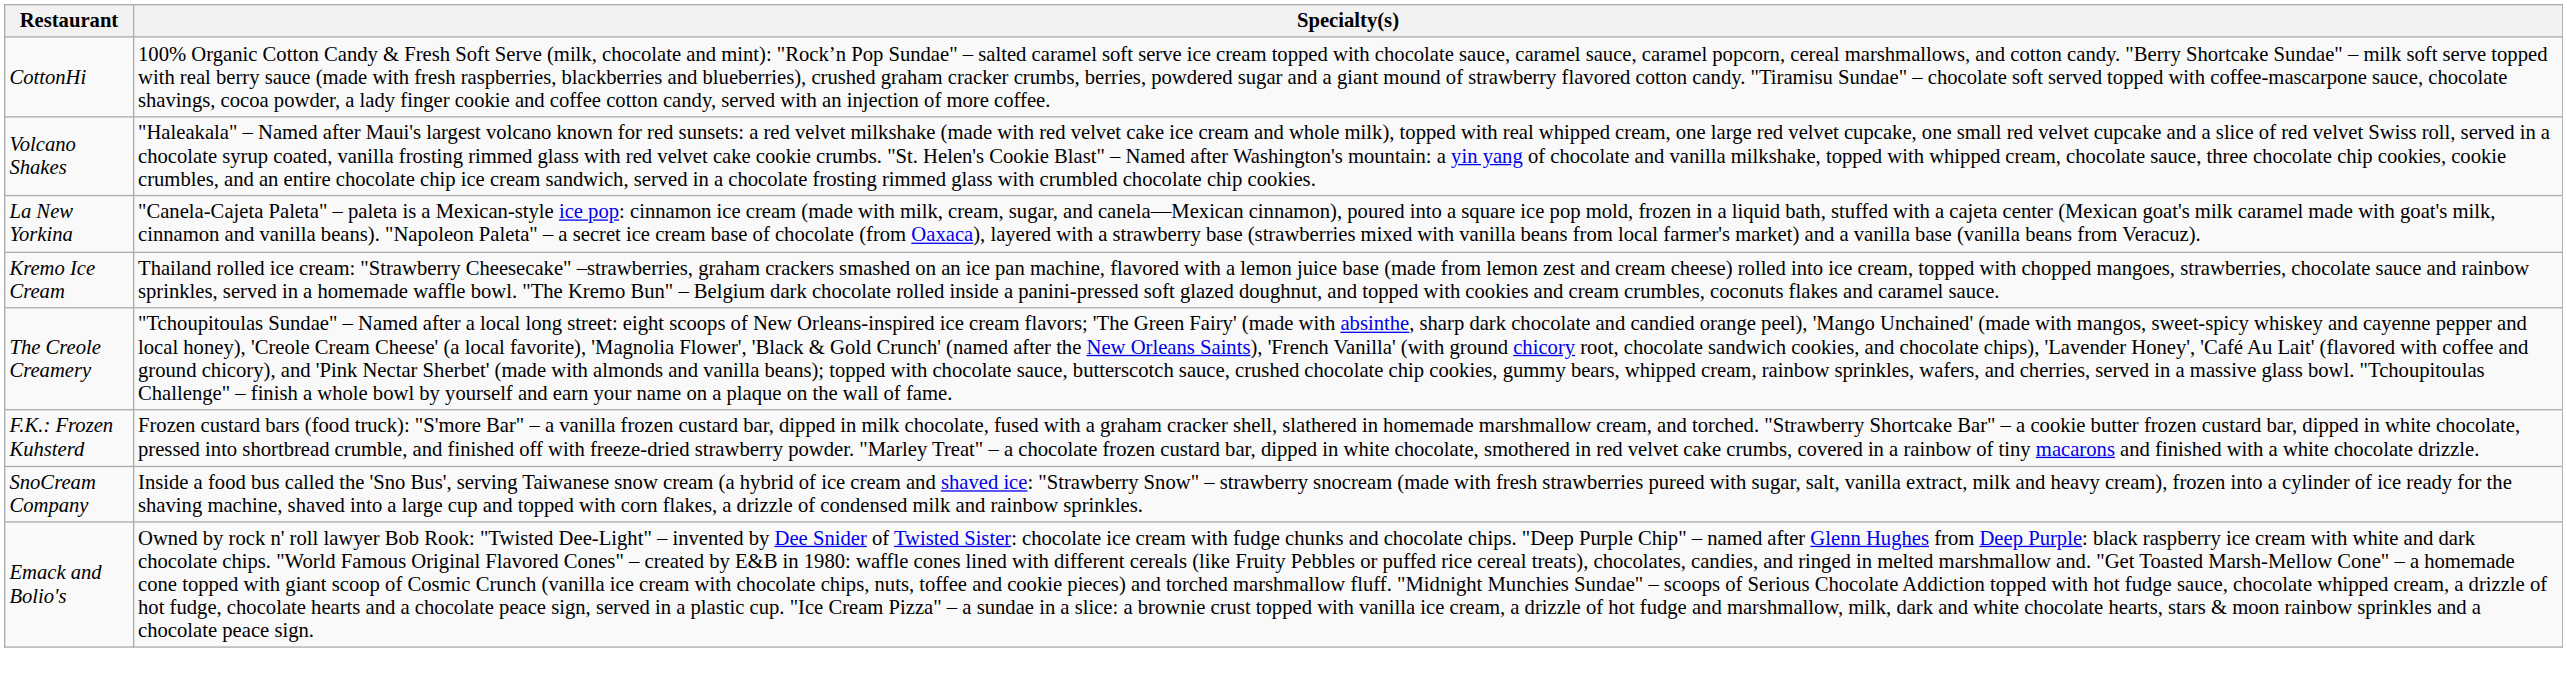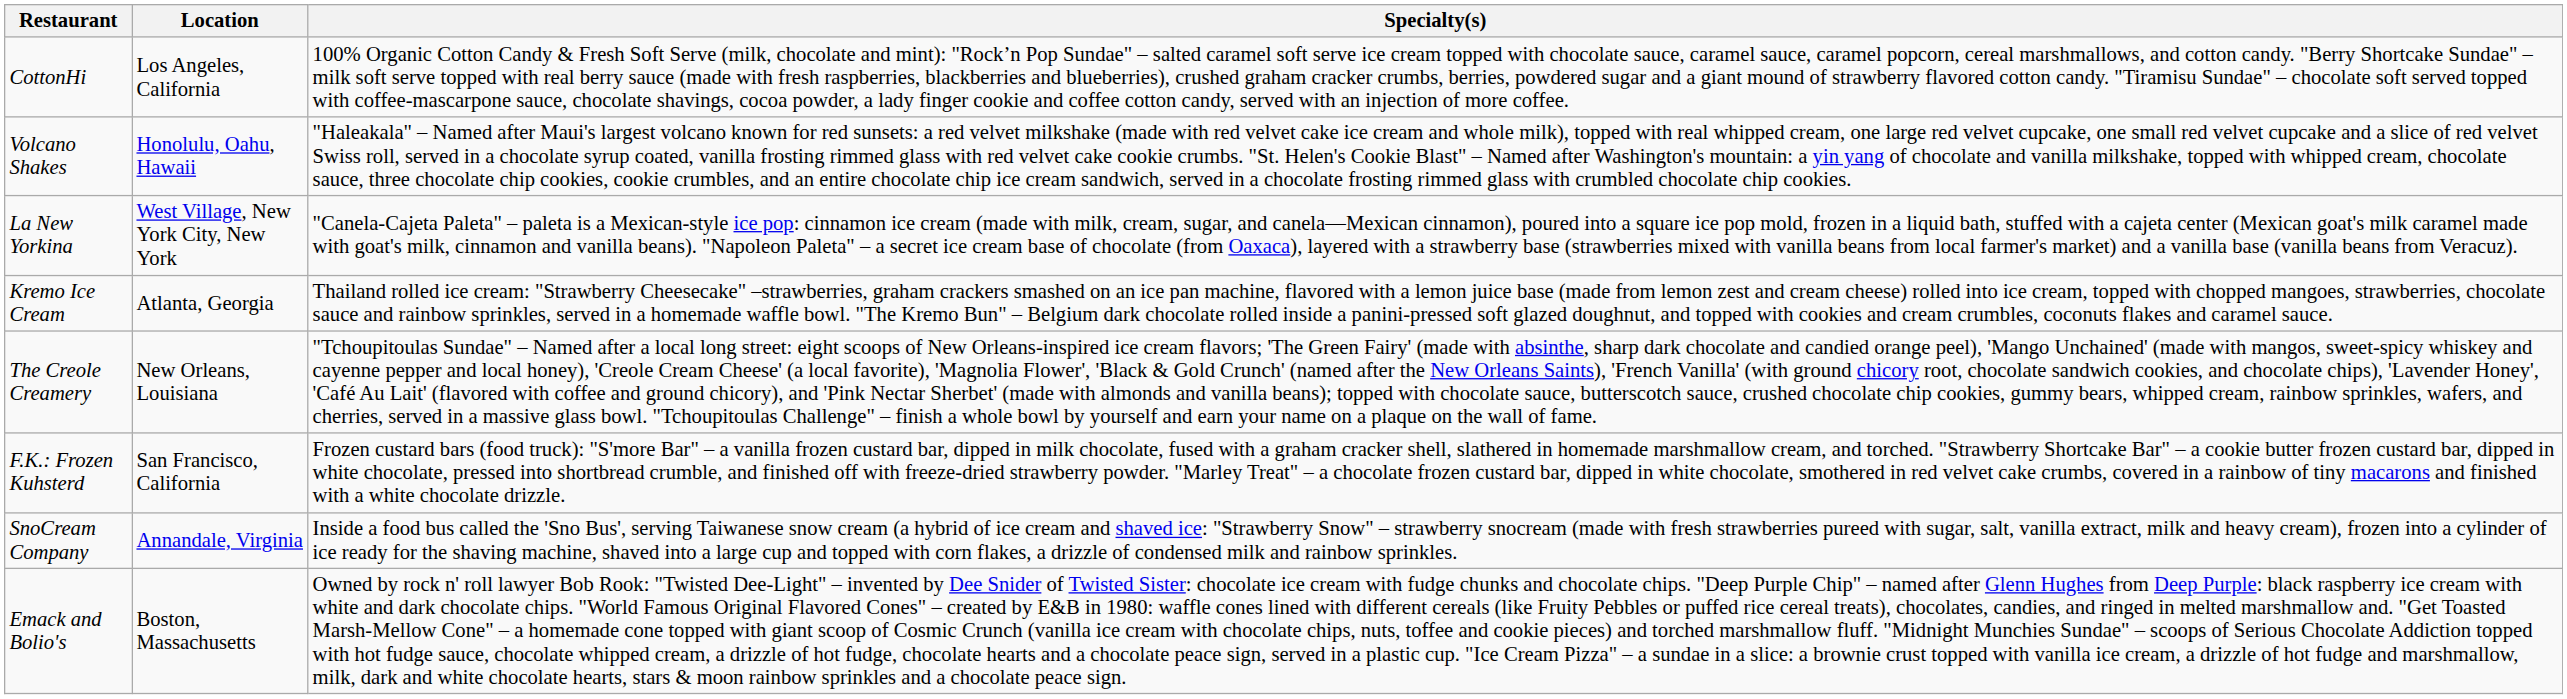+ column: Location | Los Angeles, California | Honolulu, Oahu, Hawaii | West Village, New York City, New York | Atlanta, Georgia | New Orleans, Louisiana | San Francisco, California | Annandale, Virginia | Boston, Massachusetts
